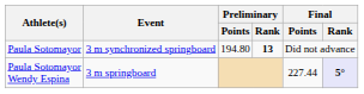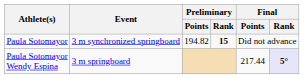Paula Sotomayor | Preliminary / Points: 194.80 -> 194.82
Paula Sotomayor | Preliminary / Rank: 13 -> 15
Paula Sotomayor Wendy Espina | Final / Points: 227.44 -> 217.44
